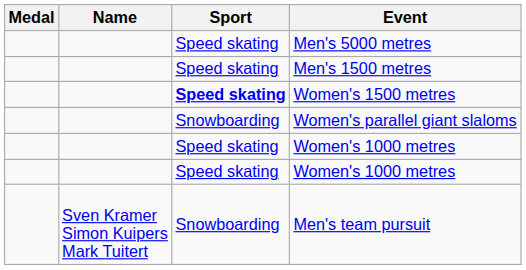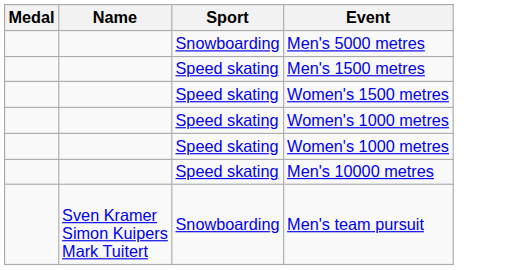Men's 5000 metres | Sport: Speed skating -> Snowboarding
Women's 1500 metres | Sport: bold -> normal
- row: Snowboarding | Women's parallel giant slaloms
+ row: Speed skating | Men's 10000 metres
